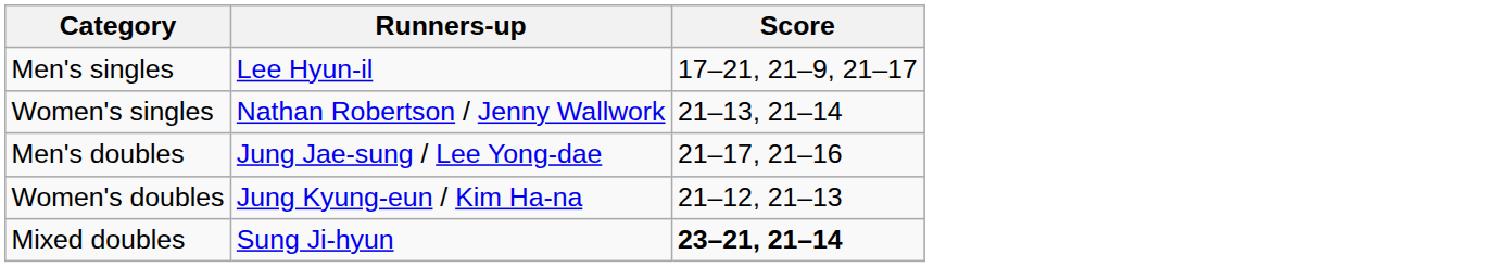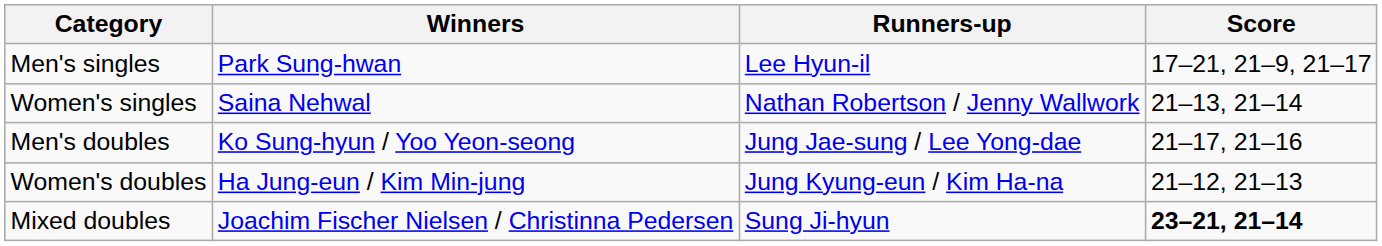+ column: Winners | Park Sung-hwan | Saina Nehwal | Ko Sung-hyun / Yoo Yeon-seong | Ha Jung-eun / Kim Min-jung | Joachim Fischer Nielsen / Christinna Pedersen
